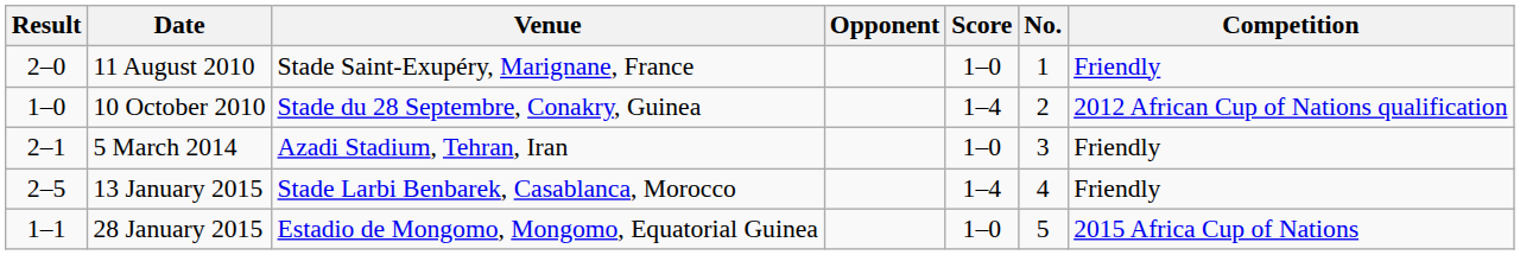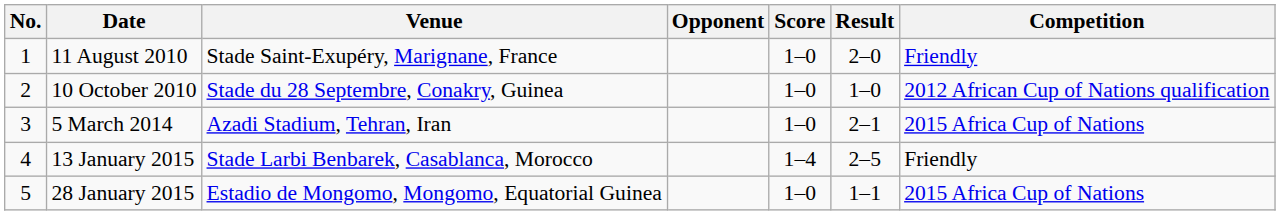columns swapped: No. <-> Result
10 October 2010 | Score: 1–4 -> 1–0
5 March 2014 | Competition: Friendly -> 2015 Africa Cup of Nations
